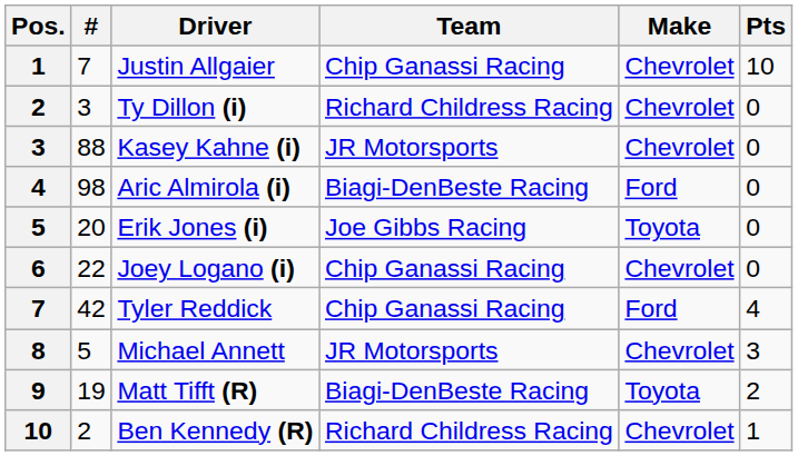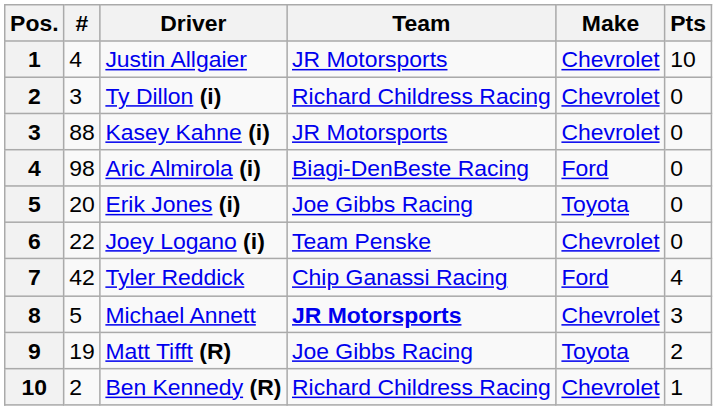Justin Allgaier | #: 7 -> 4
Justin Allgaier | Team: Chip Ganassi Racing -> JR Motorsports
Joey Logano (i) | Team: Chip Ganassi Racing -> Team Penske
Michael Annett | Team: normal -> bold
Matt Tifft (R) | Team: Biagi-DenBeste Racing -> Joe Gibbs Racing
